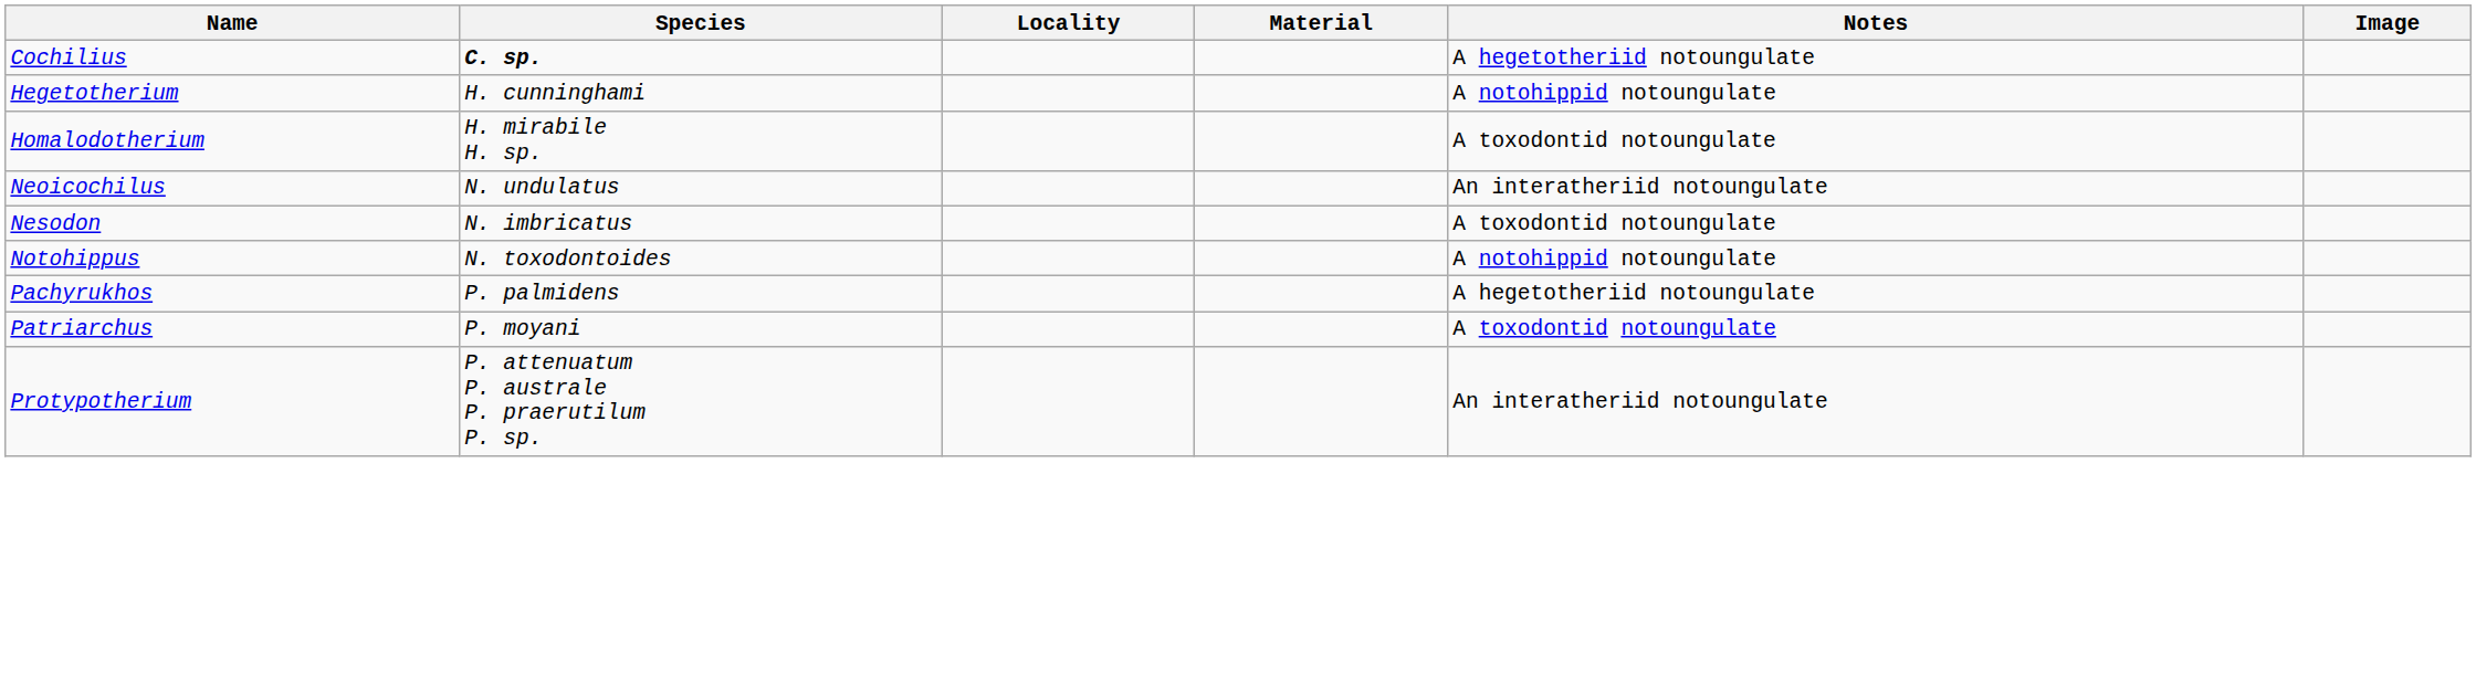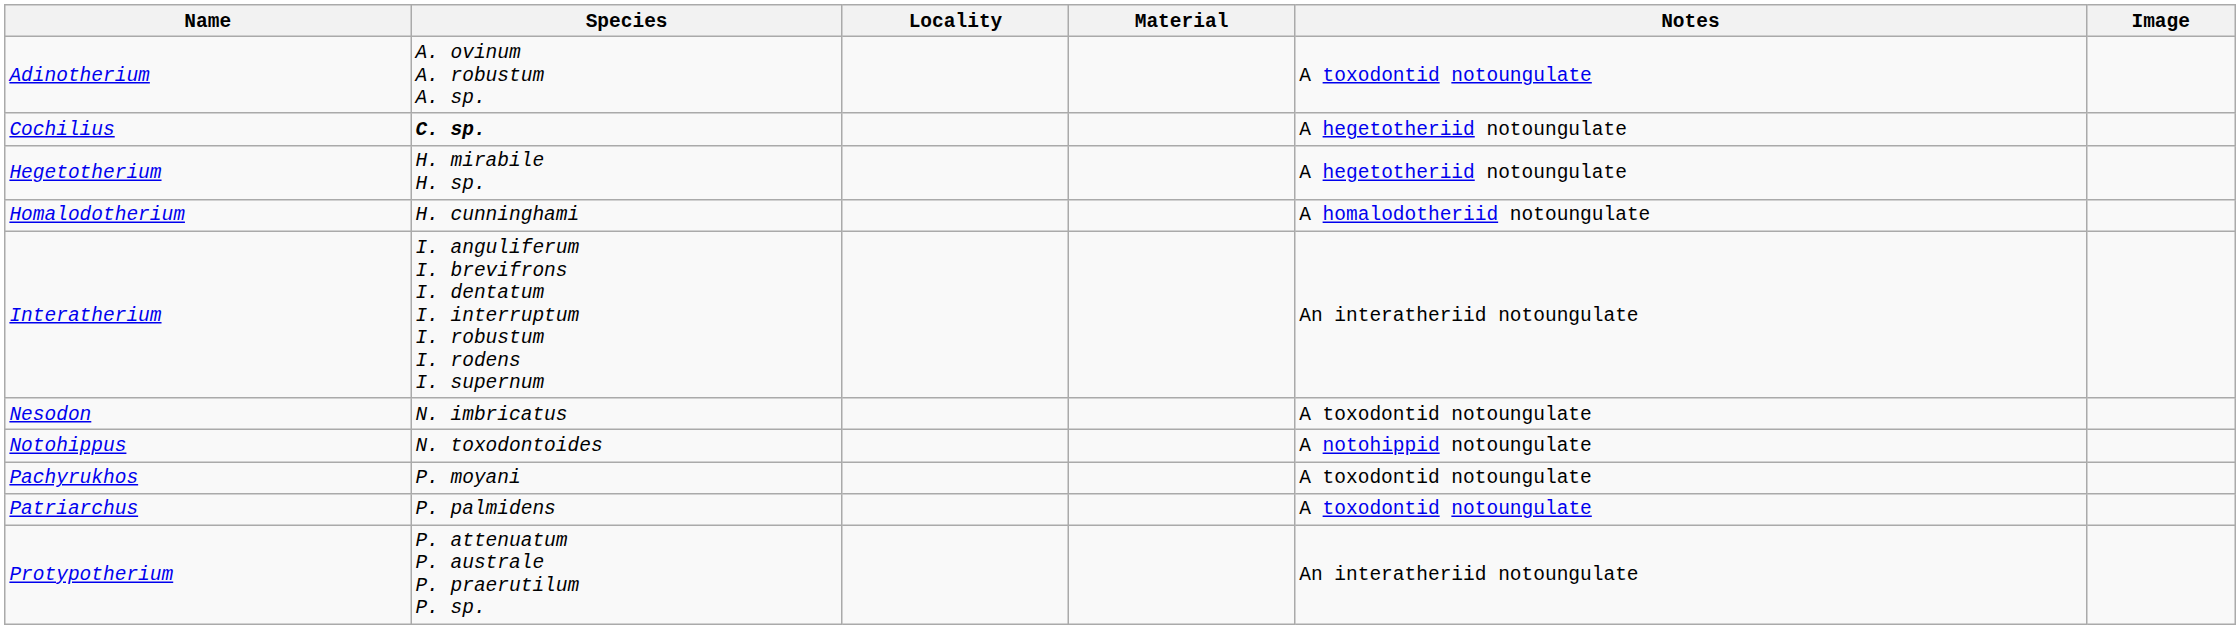+ row: Adinotherium | A. ovinum A. robustum A. sp. | A toxodontid notoungulate
Hegetotherium | Species: H. cunninghami -> H. mirabile H. sp.
Hegetotherium | Notes: A notohippid notoungulate -> A hegetotheriid notoungulate
Homalodotherium | Species: H. mirabile H. sp. -> H. cunninghami
Homalodotherium | Notes: A toxodontid notoungulate -> A homalodotheriid notoungulate
+ row: Interatherium | I. anguliferum I. brevifrons I. dentatum I. interruptum I. robustum I. rodens I. supernum | An interatheriid notoungulate
- row: Neoicochilus | N. undulatus | An interatheriid notoungulate
Pachyrukhos | Species: P. palmidens -> P. moyani
Pachyrukhos | Notes: A hegetotheriid notoungulate -> A toxodontid notoungulate
Patriarchus | Species: P. moyani -> P. palmidens
